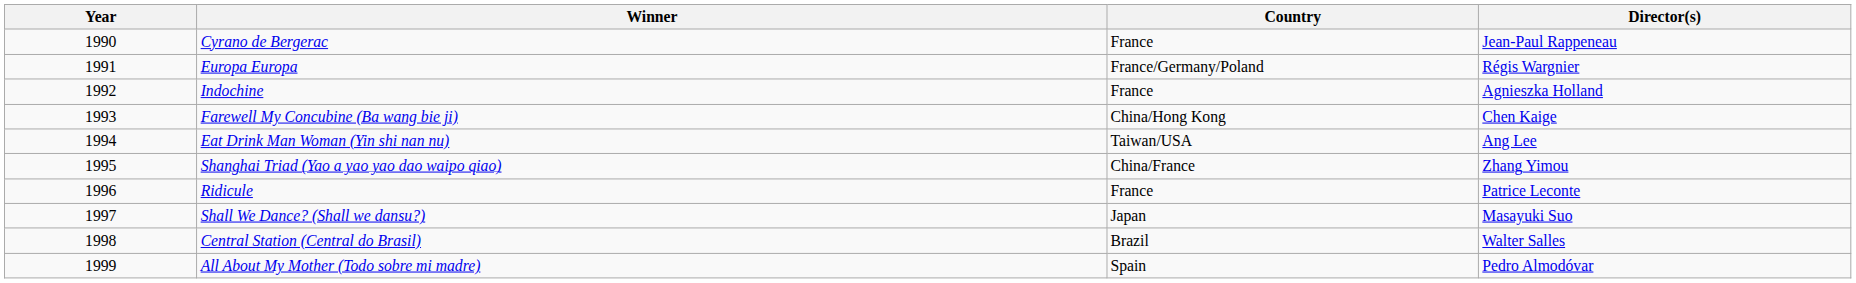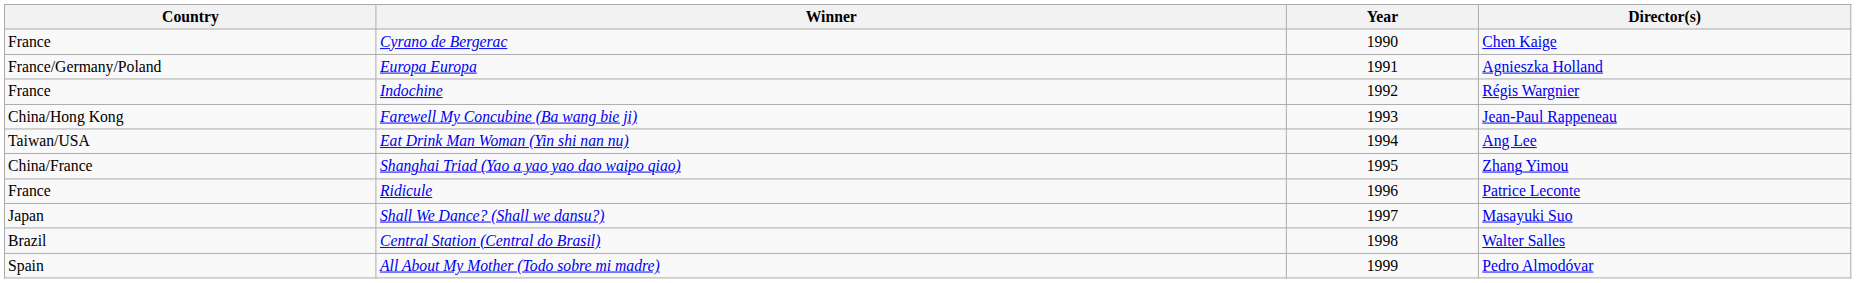columns swapped: Year <-> Country
Cyrano de Bergerac | Director(s): Jean-Paul Rappeneau -> Chen Kaige
Europa Europa | Director(s): Régis Wargnier -> Agnieszka Holland
Indochine | Director(s): Agnieszka Holland -> Régis Wargnier
Farewell My Concubine (Ba wang bie ji) | Director(s): Chen Kaige -> Jean-Paul Rappeneau
